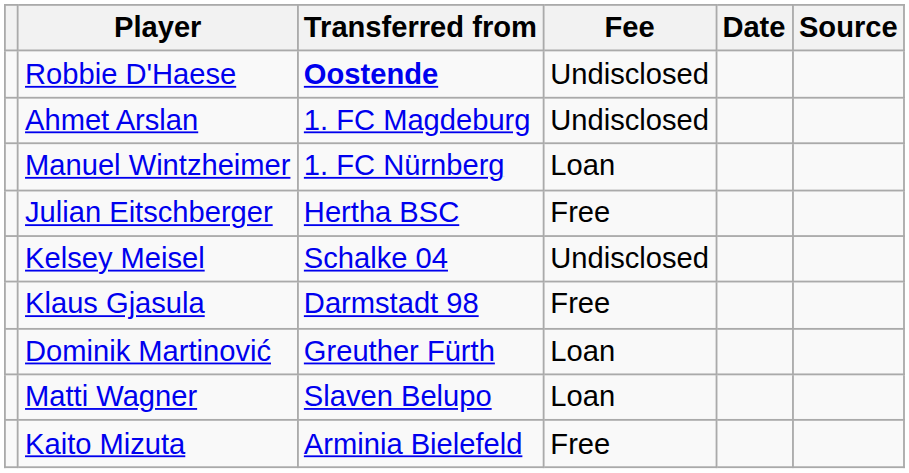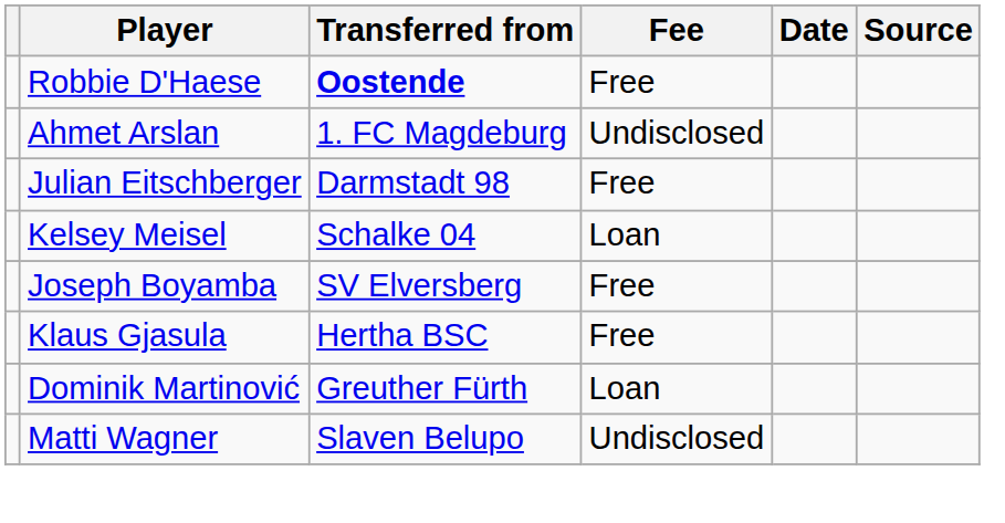Robbie D'Haese | Fee: Undisclosed -> Free
- row: Manuel Wintzheimer | 1. FC Nürnberg | Loan
Julian Eitschberger | Transferred from: Hertha BSC -> Darmstadt 98
Kelsey Meisel | Fee: Undisclosed -> Loan
+ row: Joseph Boyamba | SV Elversberg | Free
Klaus Gjasula | Transferred from: Darmstadt 98 -> Hertha BSC
Matti Wagner | Fee: Loan -> Undisclosed
- row: Kaito Mizuta | Arminia Bielefeld | Free
